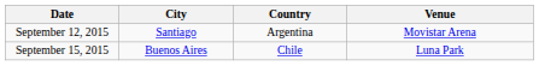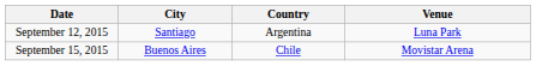September 12, 2015 | Venue: Movistar Arena -> Luna Park
September 15, 2015 | Venue: Luna Park -> Movistar Arena
